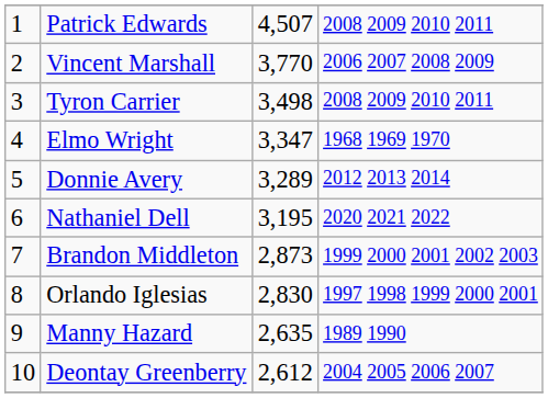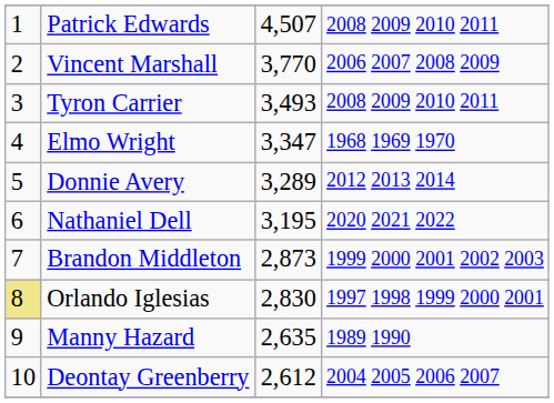Tyron Carrier | column 3: 3,498 -> 3,493
Orlando Iglesias | column 1: no background -> khaki background
